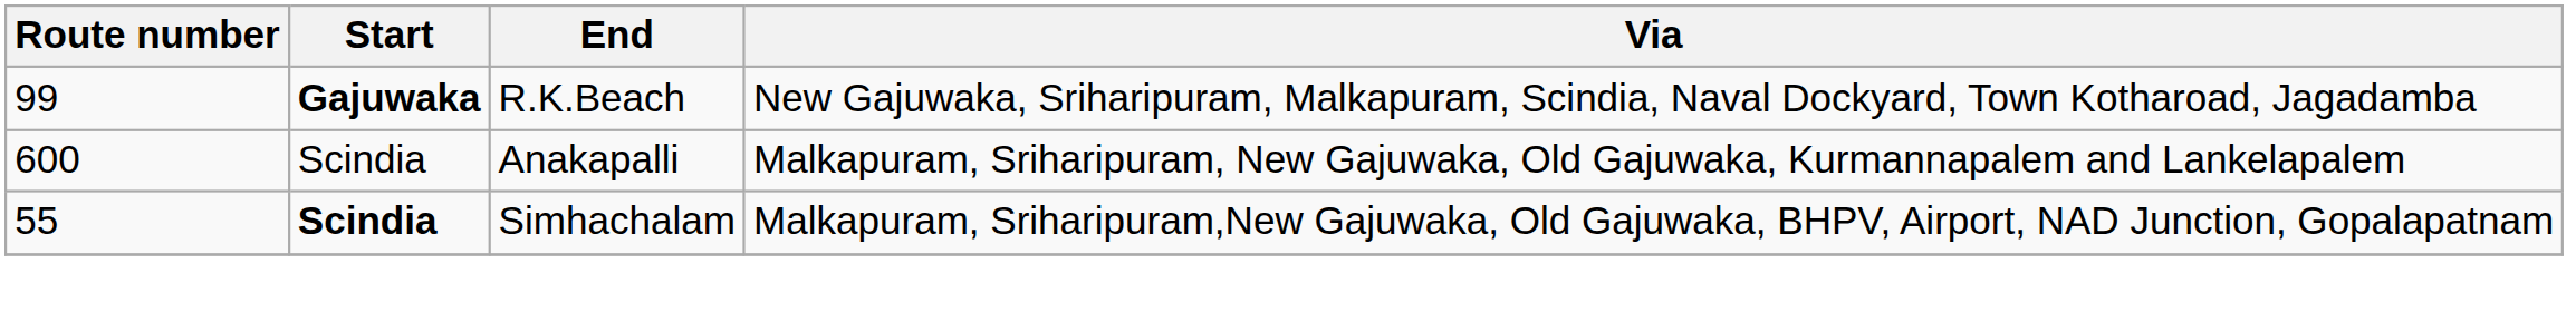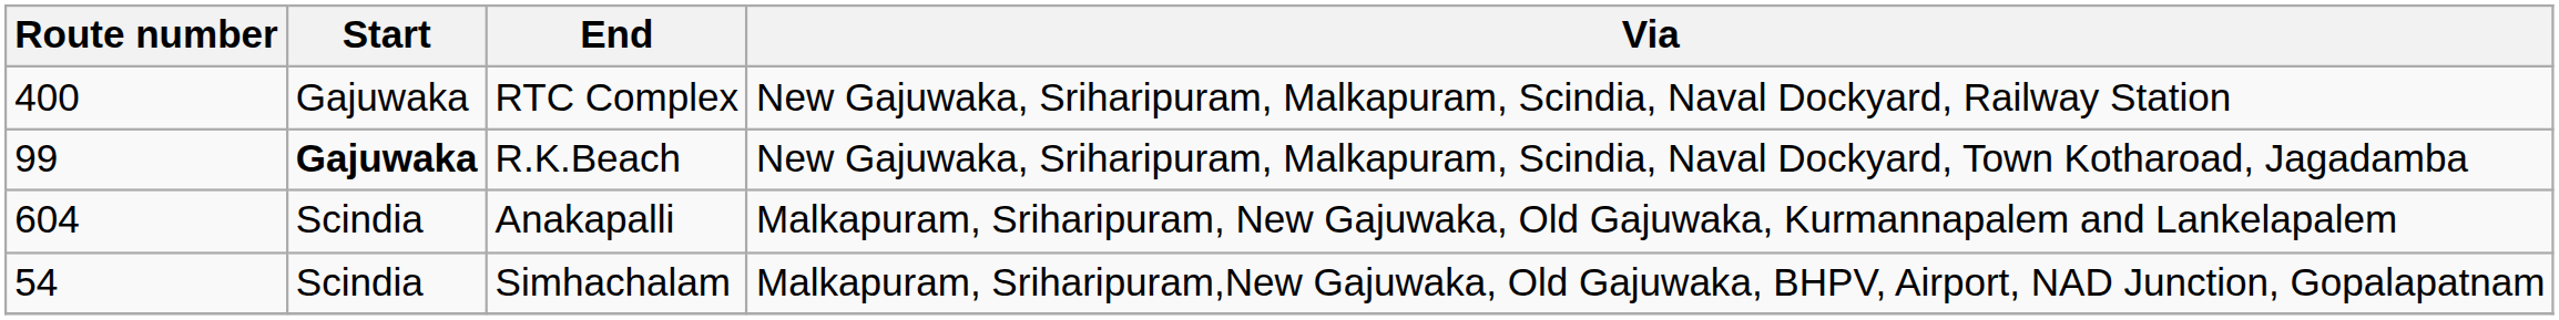+ row: 400 | Gajuwaka | RTC Complex | New Gajuwaka, Sriharipuram, Malkapuram, Scindia, Naval Dockyard, Railway Station
Anakapalli | Route number: 600 -> 604
Simhachalam | Route number: 55 -> 54
Simhachalam | Start: bold -> normal
